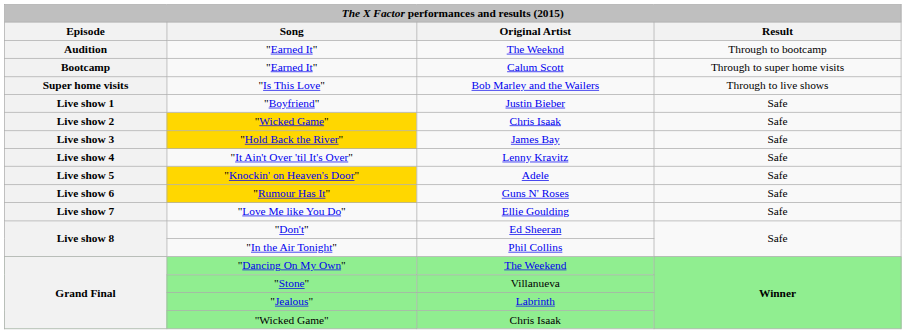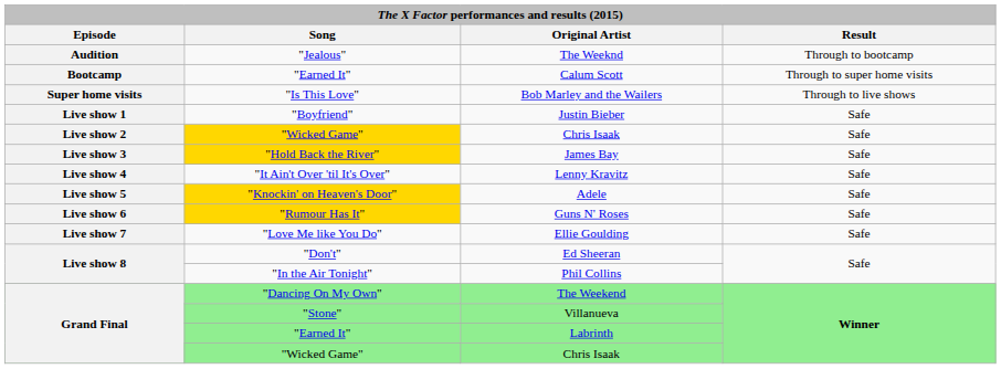The Weeknd | Song: "Earned It" -> "Jealous"
Labrinth | Song: "Jealous" -> "Earned It"
